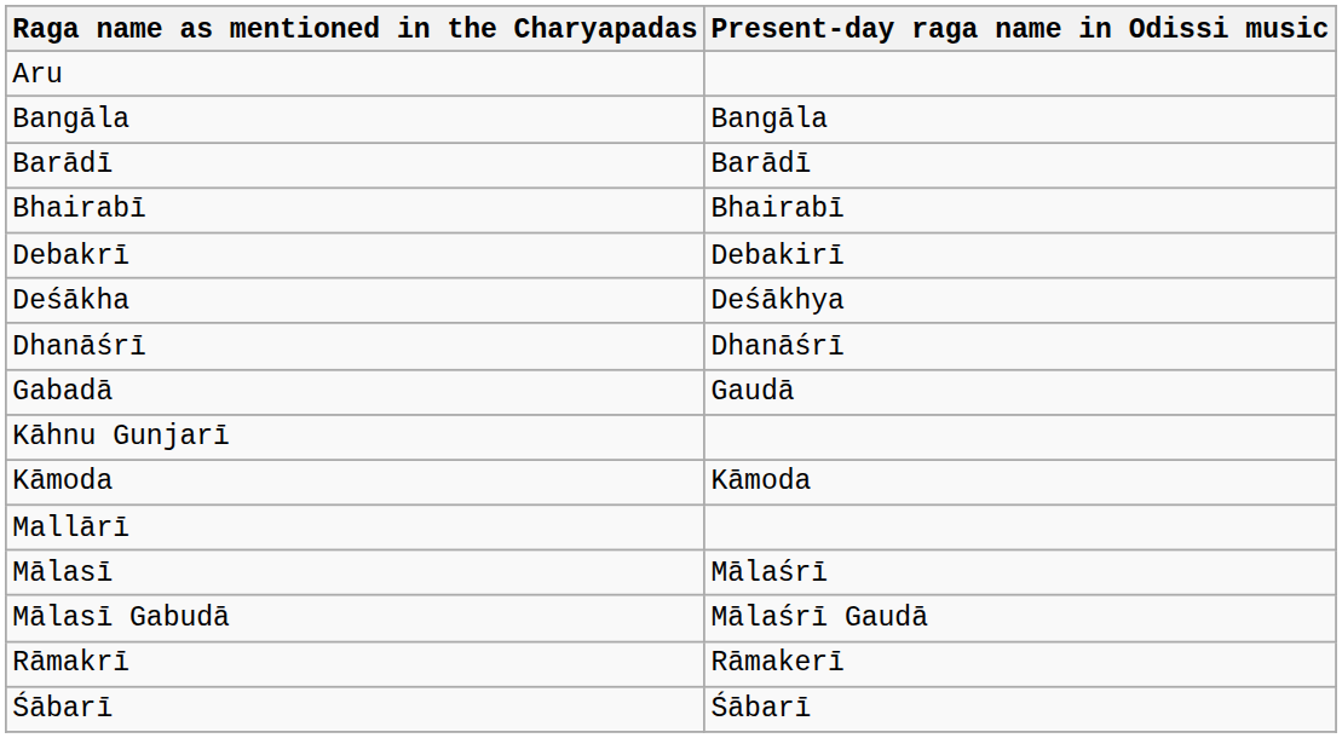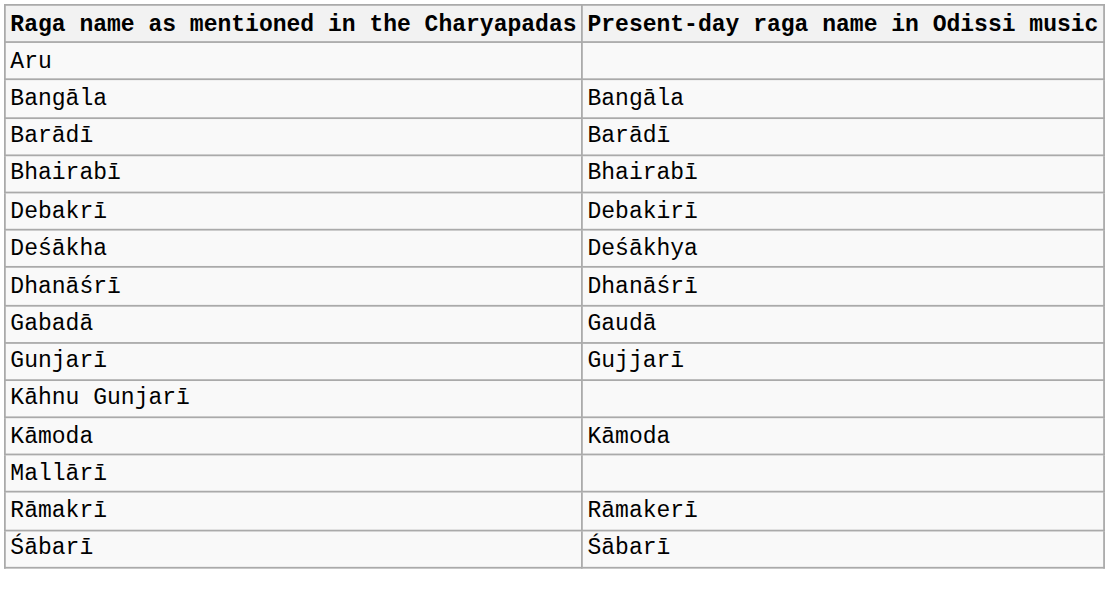+ row: Gunjarī | Gujjarī
- row: Mālasī | Mālaśrī
- row: Mālasī Gabudā | Mālaśrī Gaudā
